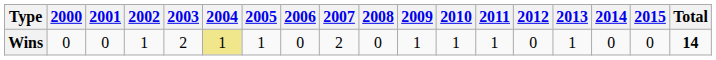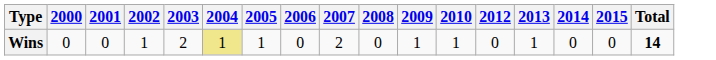- column: 2011 | 1
